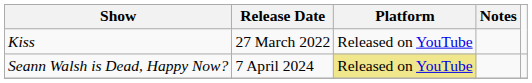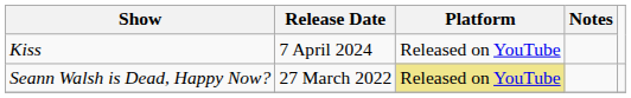Kiss | Release Date: 27 March 2022 -> 7 April 2024
Seann Walsh is Dead, Happy Now? | Release Date: 7 April 2024 -> 27 March 2022
